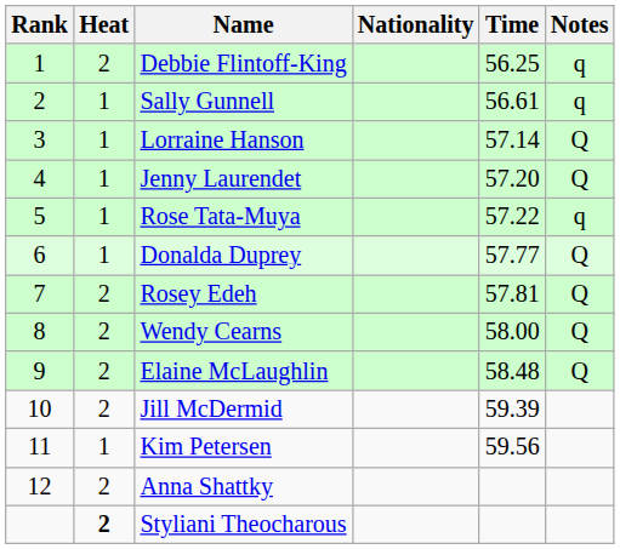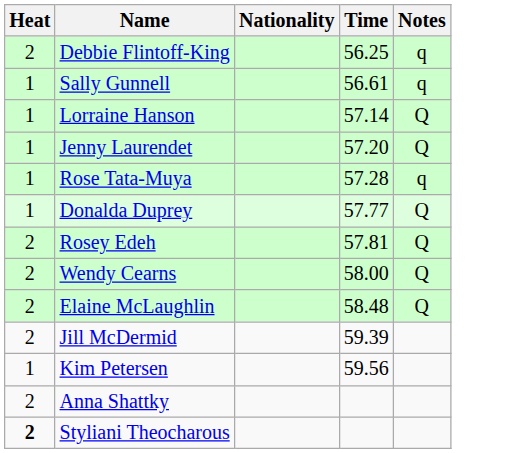- column: Rank | 1 | 2 | 3 | 4 | 5 | 6 | 7 | 8 | 9 | 10 | 11 | 12
Rose Tata-Muya | Time: 57.22 -> 57.28
